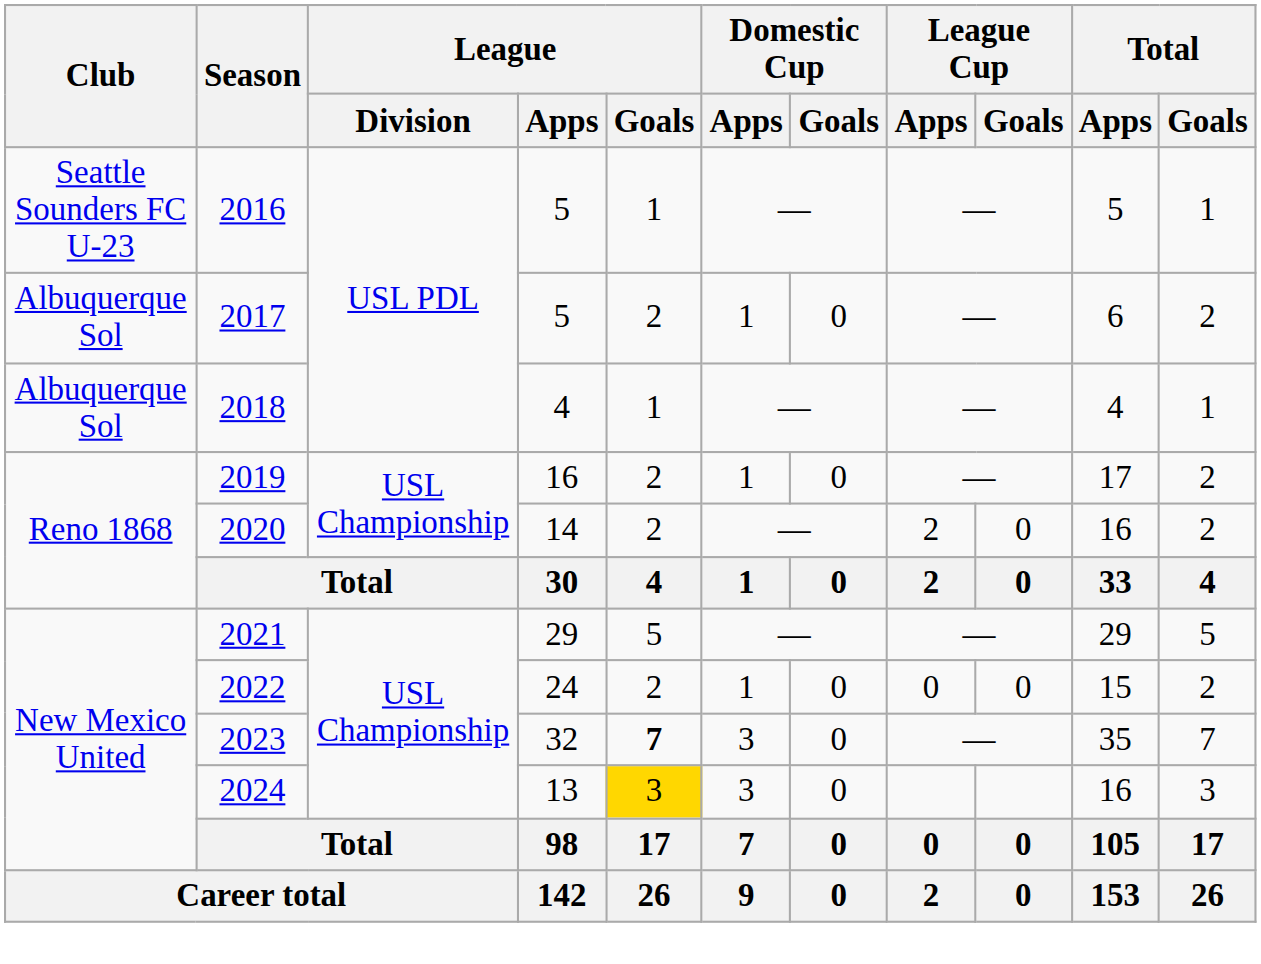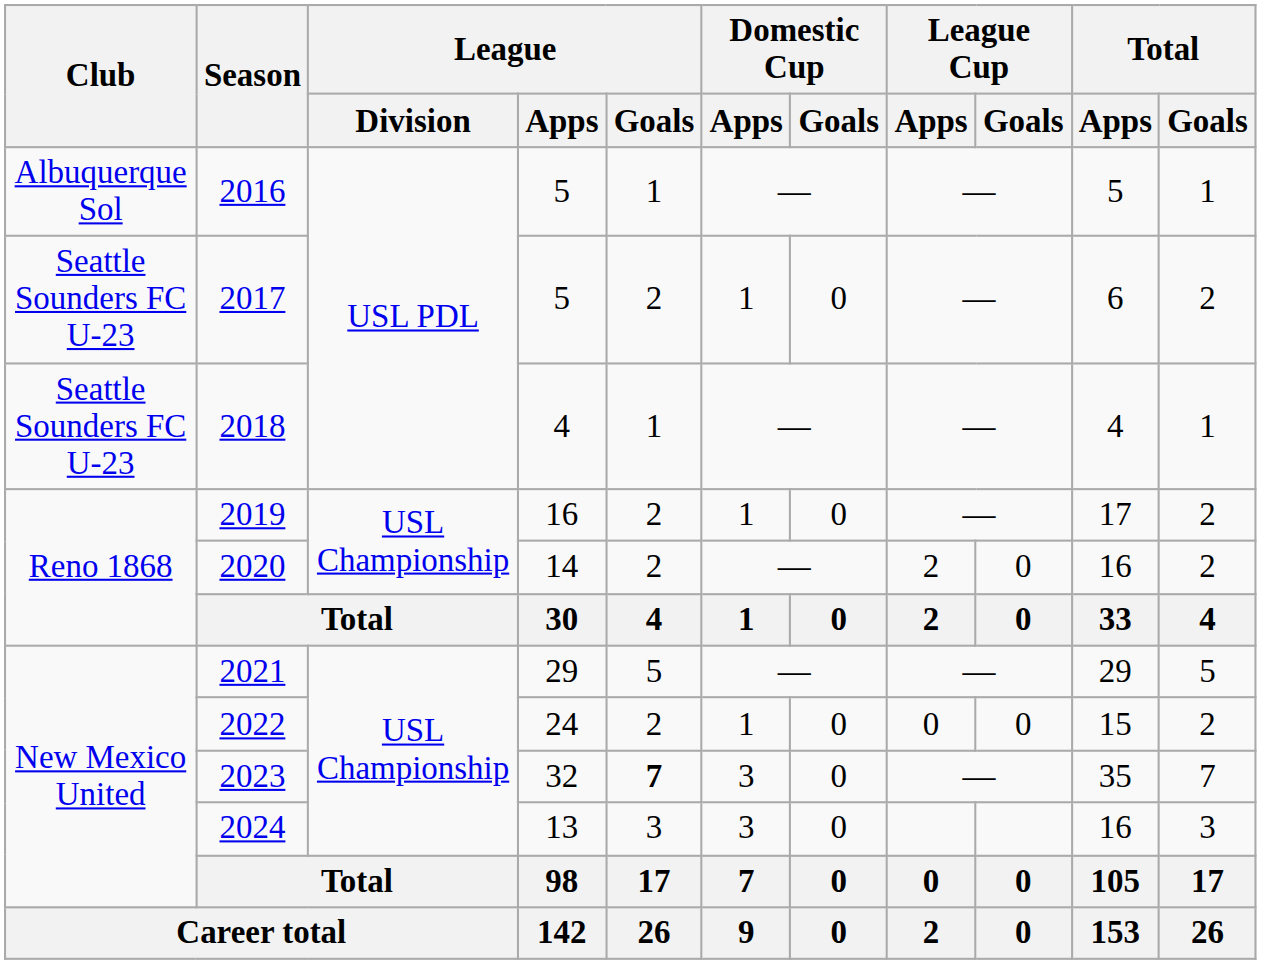2016 | Club: Seattle Sounders FC U-23 -> Albuquerque Sol
2017 | Club: Albuquerque Sol -> Seattle Sounders FC U-23
2018 | Club: Albuquerque Sol -> Seattle Sounders FC U-23
2024 | League / Goals: gold background -> no background
